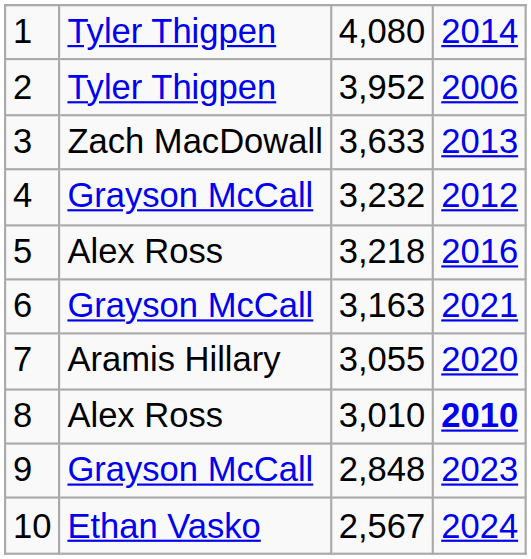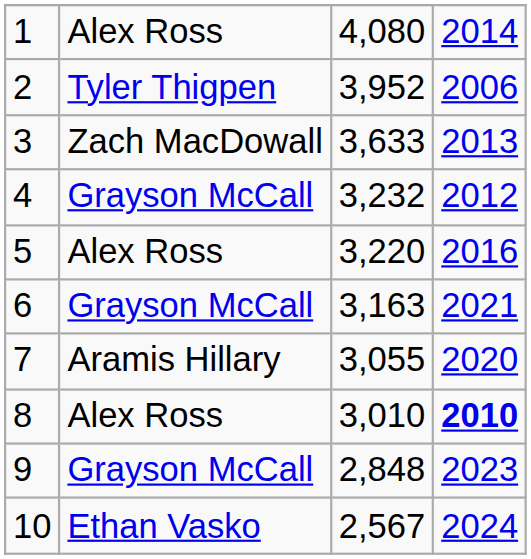1 | column 2: Tyler Thigpen -> Alex Ross
5 | column 3: 3,218 -> 3,220
